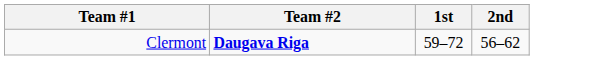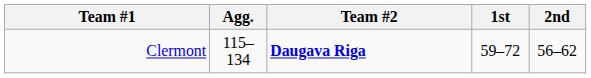+ column: Agg. | 115–134
